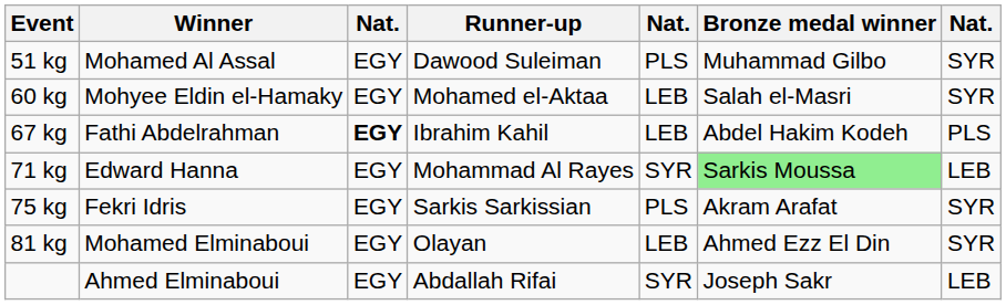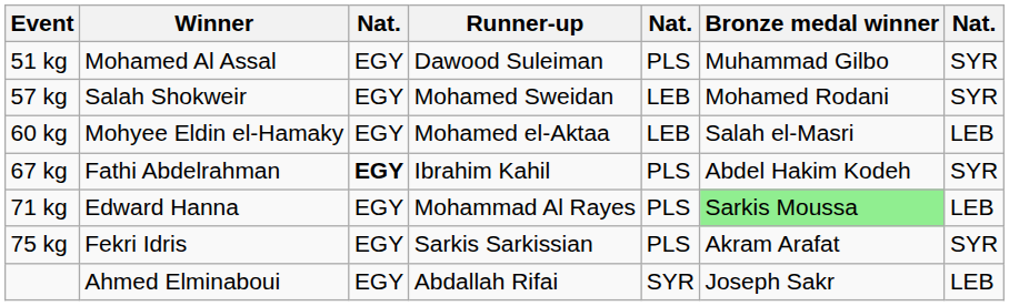+ row: 57 kg | Salah Shokweir | EGY | Mohamed Sweidan | LEB | Mohamed Rodani | SYR
60 kg | column 7: SYR -> LEB
67 kg | column 5: LEB -> PLS
67 kg | column 7: PLS -> SYR
71 kg | column 5: SYR -> PLS
- row: 81 kg | Mohamed Elminaboui | EGY | Olayan | LEB | Ahmed Ezz El Din | SYR
